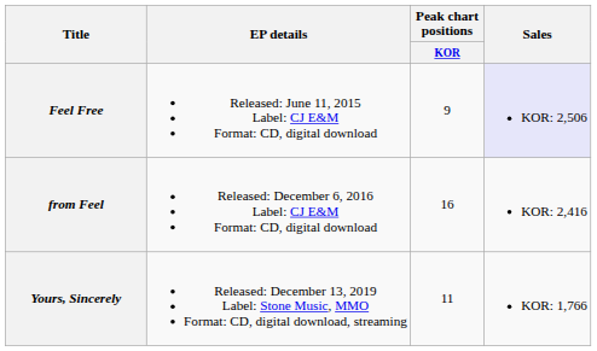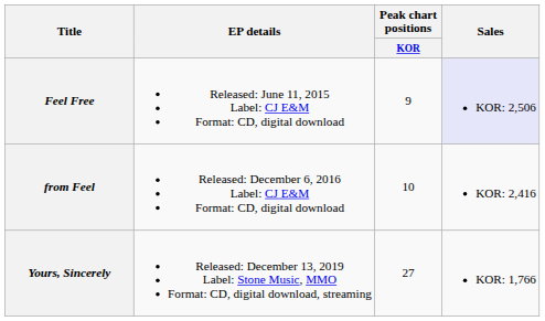from Feel | Peak chart positions / KOR: 16 -> 10
Yours, Sincerely | Peak chart positions / KOR: 11 -> 27
